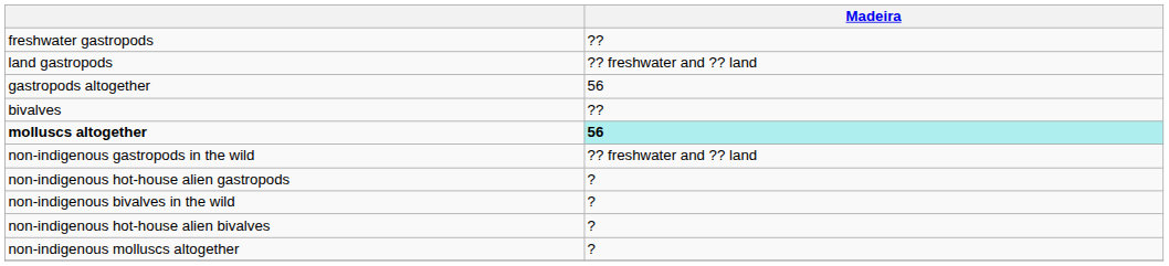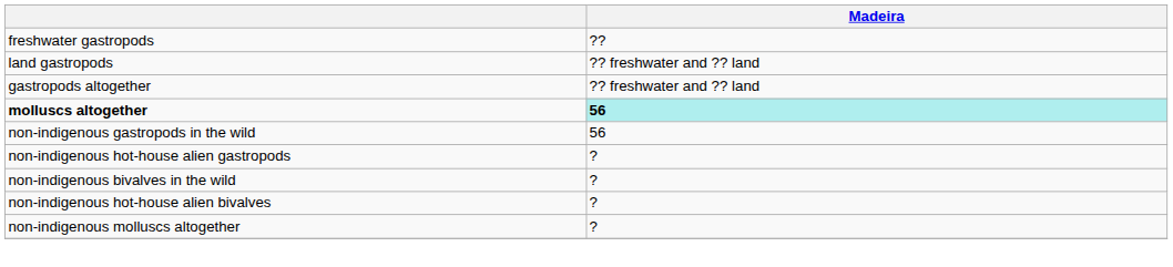gastropods altogether | Madeira: 56 -> ?? freshwater and ?? land
- row: bivalves | ??
non-indigenous gastropods in the wild | Madeira: ?? freshwater and ?? land -> 56
